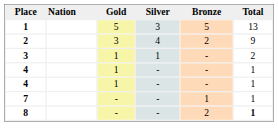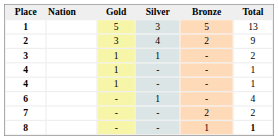+ row: 6 | - | 1 | - | 4
7 | Bronze: 1 -> 2
7 | Total: 1 -> 2
8 | Bronze: 2 -> 1
